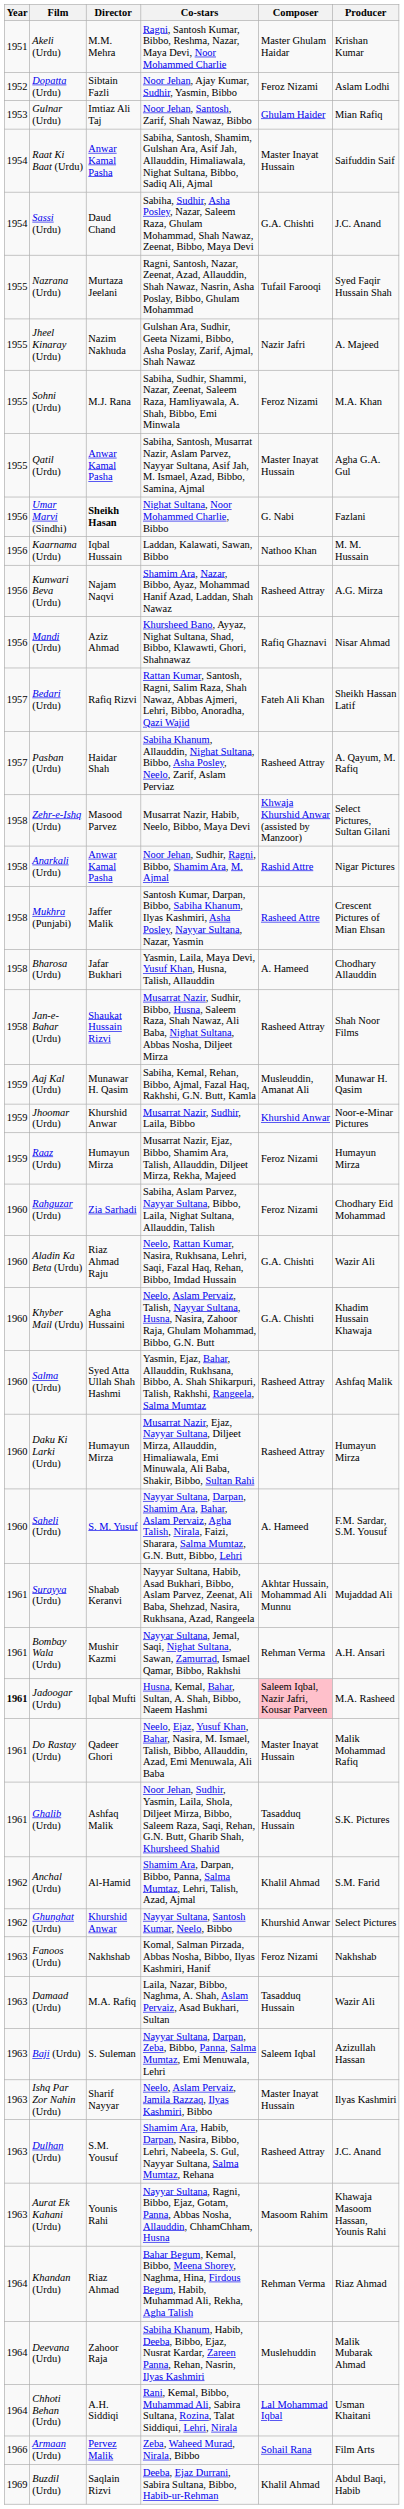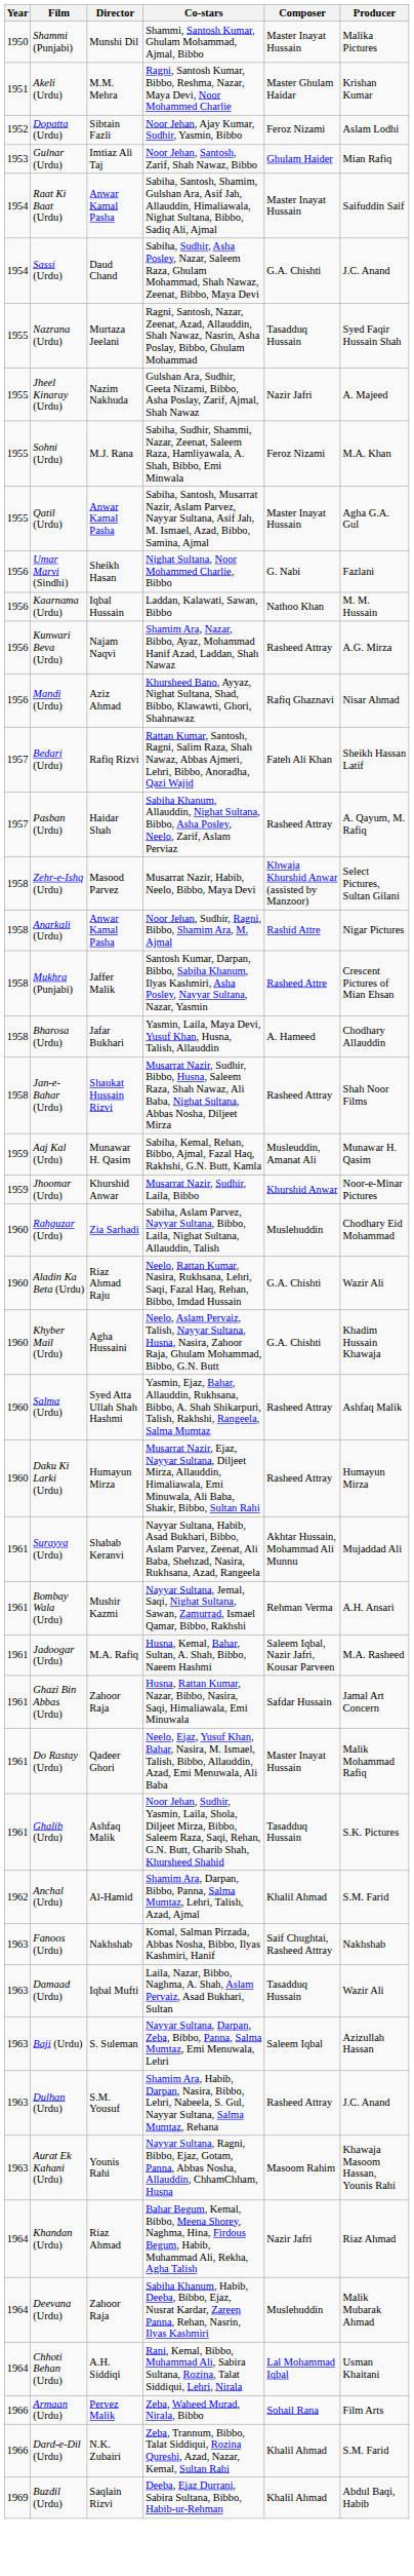+ row: 1950 | Shammi (Punjabi) | Munshi Dil | Shammi, Santosh Kumar, Ghulam Mohammad, Ajmal, Bibbo | Master Inayat Hussain | Malika Pictures
Nazrana (Urdu) | Composer: Tufail Farooqi -> Tasadduq Hussain
Umar Marvi (Sindhi) | Director: bold -> normal
- row: 1959 | Raaz (Urdu) | Humayun Mirza | Musarrat Nazir, Ejaz, Bibbo, Shamim Ara, Talish, Allauddin, Diljeet Mirza, Rekha, Majeed | Feroz Nizami | Humayun Mirza
Rahguzar (Urdu) | Composer: Feroz Nizami -> Muslehuddin
- row: 1960 | Saheli (Urdu) | S. M. Yusuf | Nayyar Sultana, Darpan, Shamim Ara, Bahar, Aslam Pervaiz, Agha Talish, Nirala, Faizi, Sharara, Salma Mumtaz, G.N. Butt, Bibbo, Lehri | A. Hameed | F.M. Sardar, S.M. Yousuf
Jadoogar (Urdu) | Year: bold -> normal
Jadoogar (Urdu) | Director: Iqbal Mufti -> M.A. Rafiq
Jadoogar (Urdu) | Composer: pink background -> no background
+ row: 1961 | Ghazi Bin Abbas (Urdu) | Zahoor Raja | Husna, Rattan Kumar, Nazar, Bibbo, Nasira, Saqi, Himaliawala, Emi Minuwala | Safdar Hussain | Jamal Art Concern
- row: 1962 | Ghunghat (Urdu) | Khurshid Anwar | Nayyar Sultana, Santosh Kumar, Neelo, Bibbo | Khurshid Anwar | Select Pictures
Fanoos (Urdu) | Composer: Feroz Nizami -> Saif Chughtai, Rasheed Attray
Damaad (Urdu) | Director: M.A. Rafiq -> Iqbal Mufti
- row: 1963 | Ishq Par Zor Nahin (Urdu) | Sharif Nayyar | Neelo, Aslam Pervaiz, Jamila Razzaq, Ilyas Kashmiri, Bibbo | Master Inayat Hussain | Ilyas Kashmiri
Khandan (Urdu) | Composer: Rehman Verma -> Nazir Jafri
+ row: 1966 | Dard-e-Dil (Urdu) | N.K. Zubairi | Zeba, Trannum, Bibbo, Talat Siddiqui, Rozina Qureshi, Azad, Nazar, Kemal, Sultan Rahi | Khalil Ahmad | S.M. Farid
